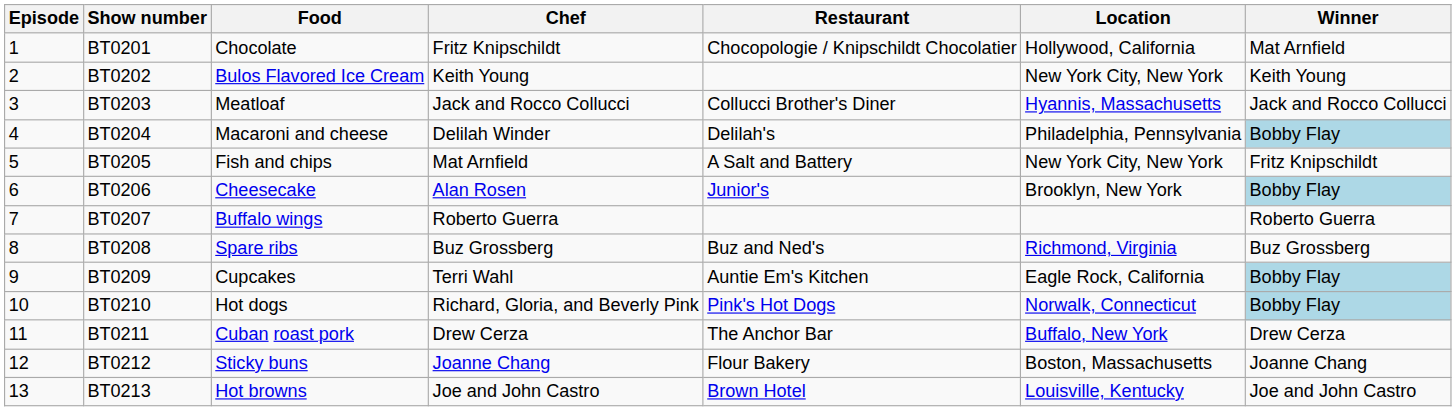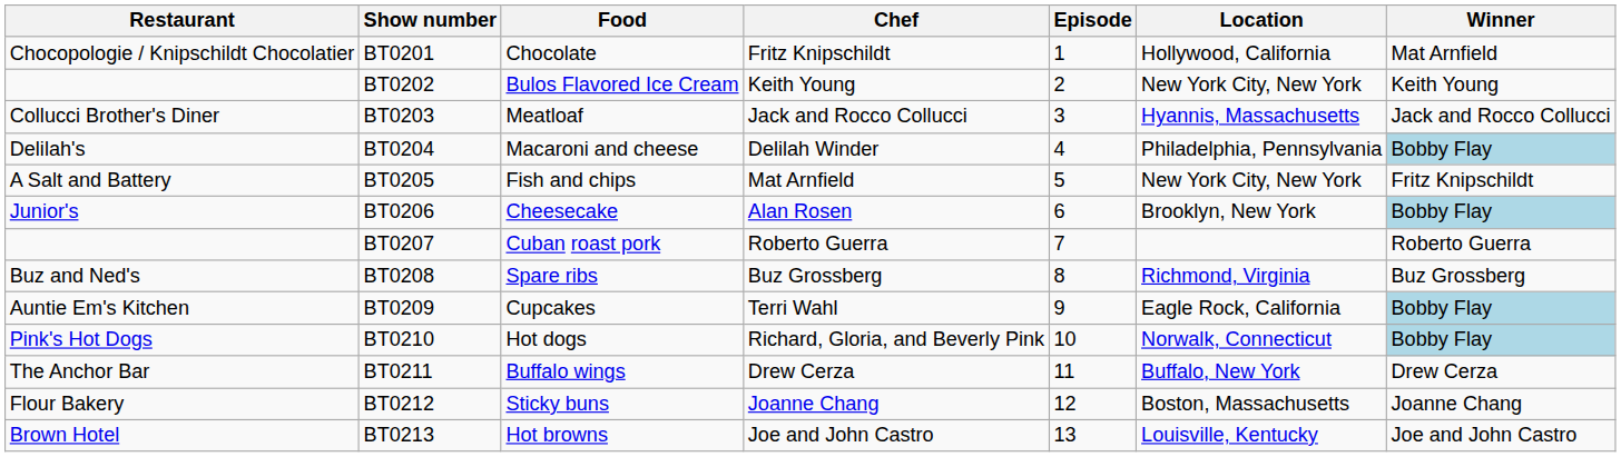columns swapped: Episode <-> Restaurant
BT0207 | Food: Buffalo wings -> Cuban roast pork
BT0211 | Food: Cuban roast pork -> Buffalo wings
